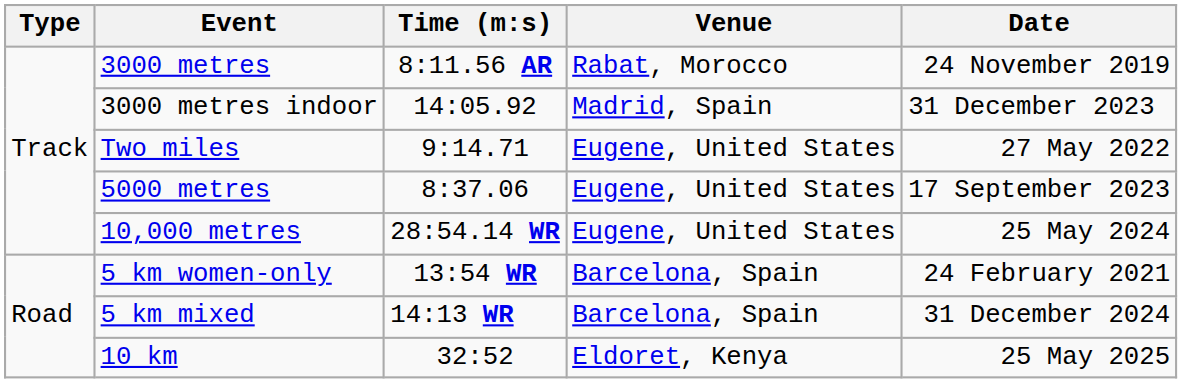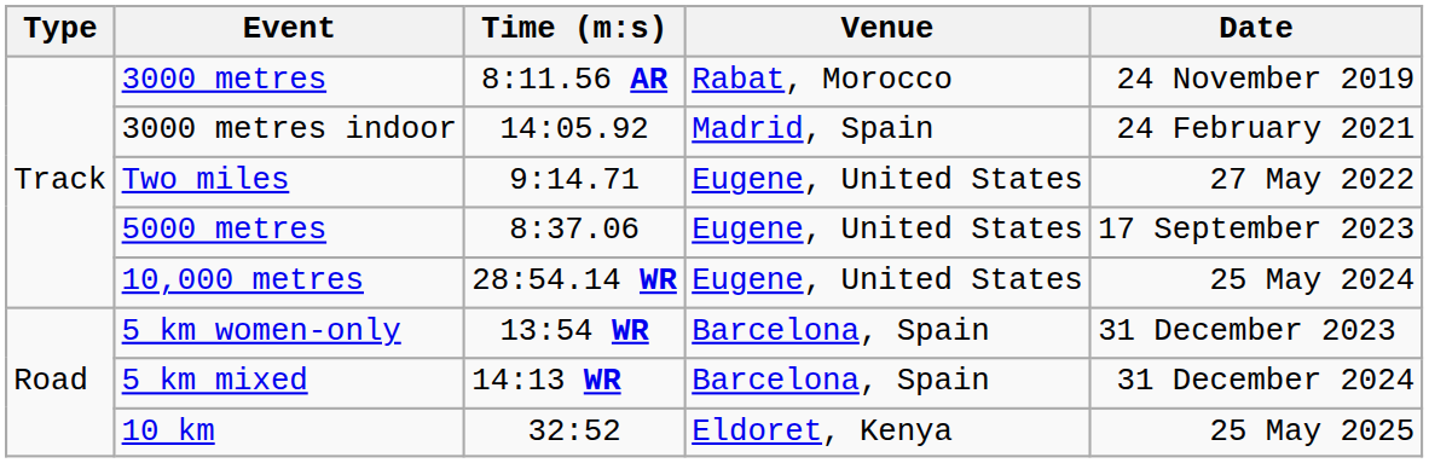3000 metres indoor | Date: 31 December 2023 -> 24 February 2021
5 km women-only | Date: 24 February 2021 -> 31 December 2023
